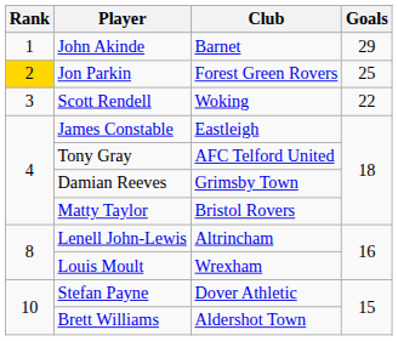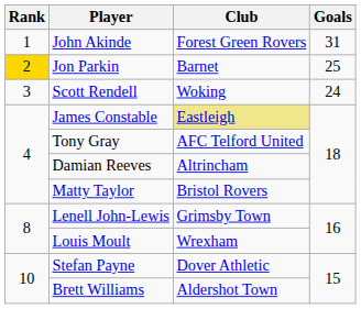John Akinde | Club: Barnet -> Forest Green Rovers
John Akinde | Goals: 29 -> 31
Jon Parkin | Club: Forest Green Rovers -> Barnet
Scott Rendell | Goals: 22 -> 24
James Constable | Club: no background -> khaki background
Damian Reeves | Club: Grimsby Town -> Altrincham
Lenell John-Lewis | Club: Altrincham -> Grimsby Town
